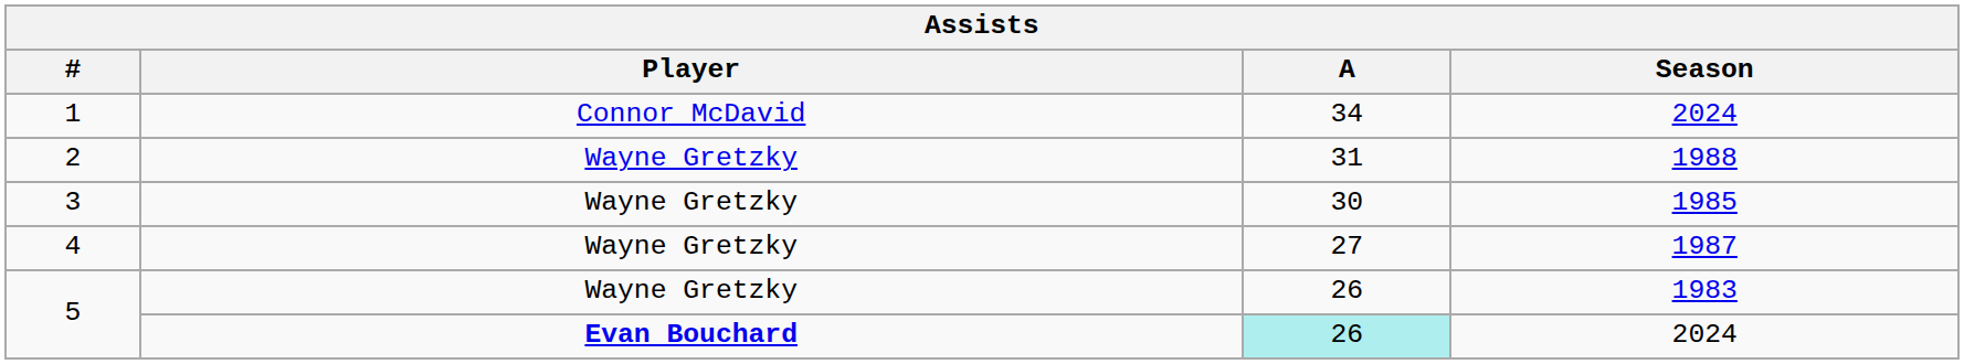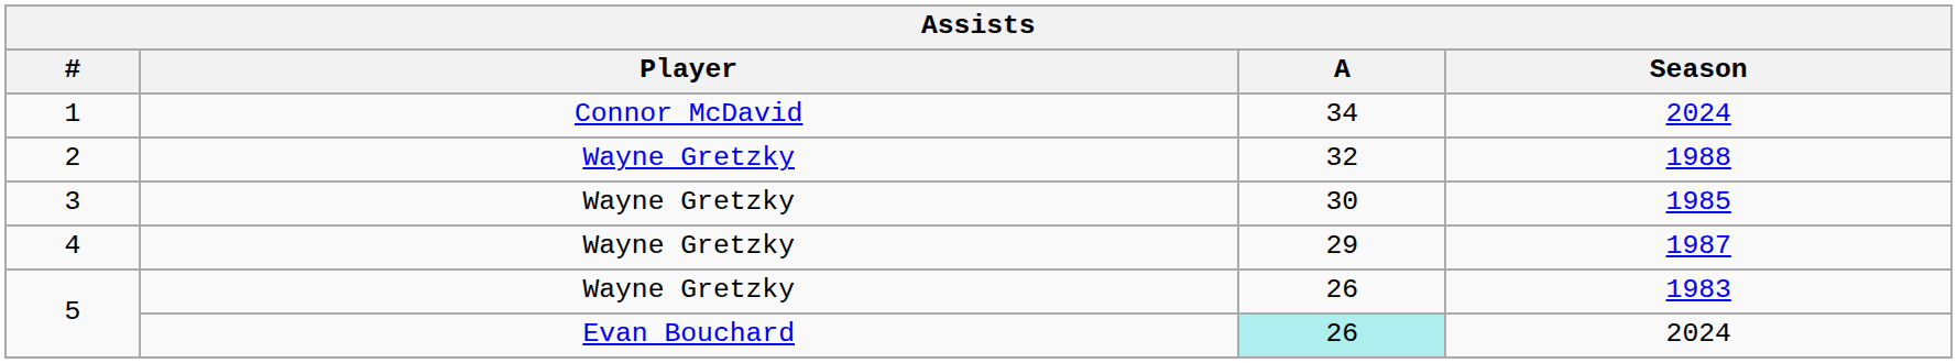2 | A: 31 -> 32
4 | A: 27 -> 29
5 / 2024 | Player: bold -> normal
